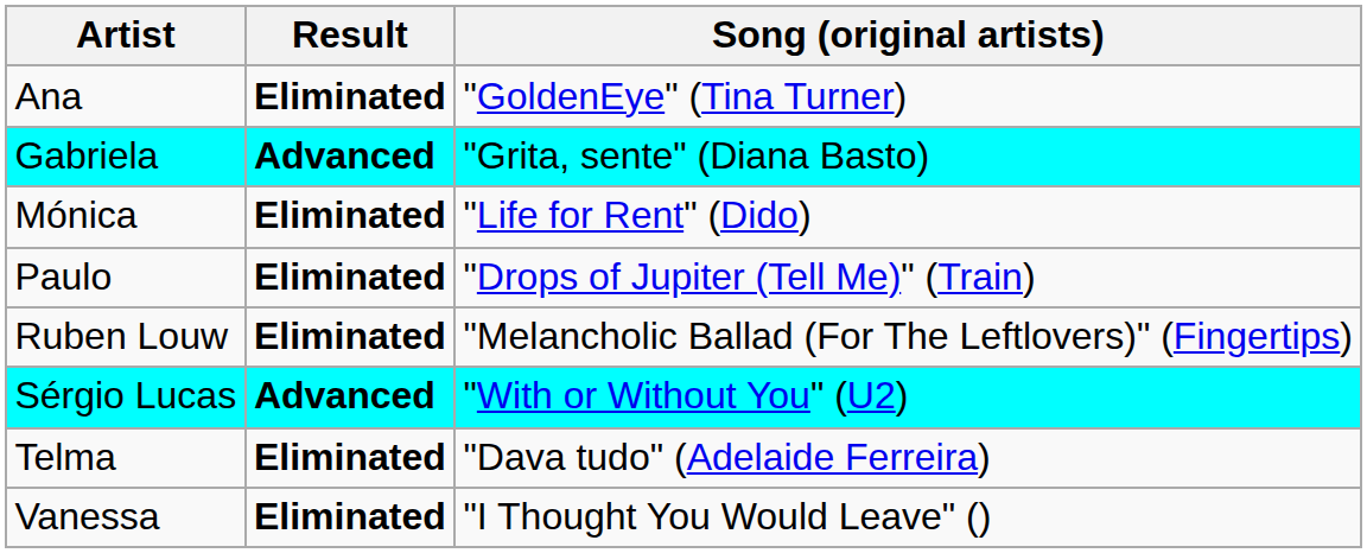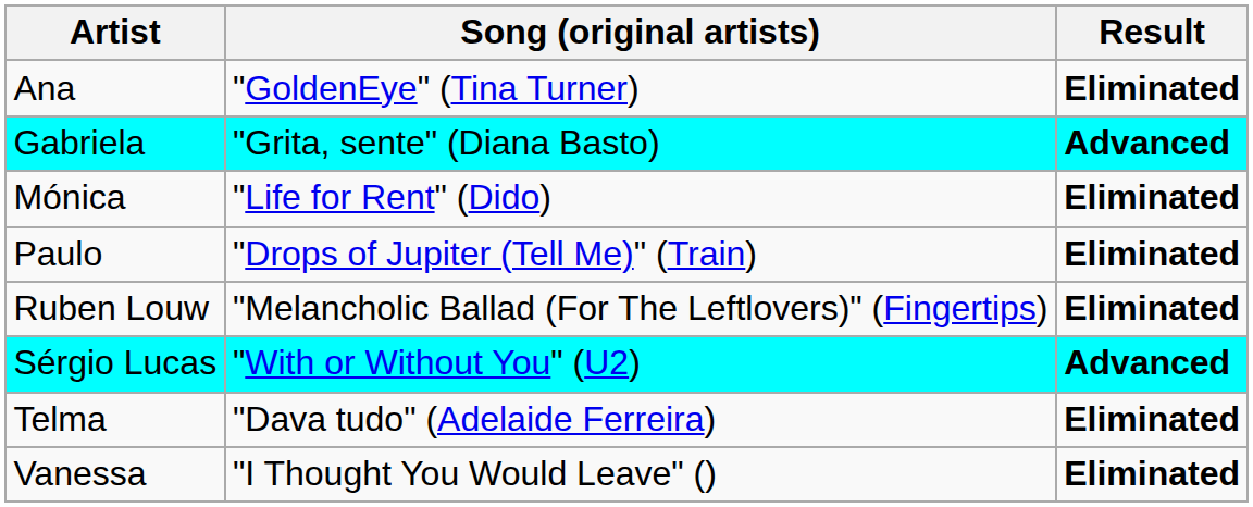columns swapped: Song (original artists) <-> Result
